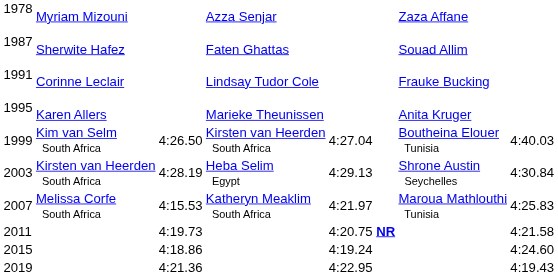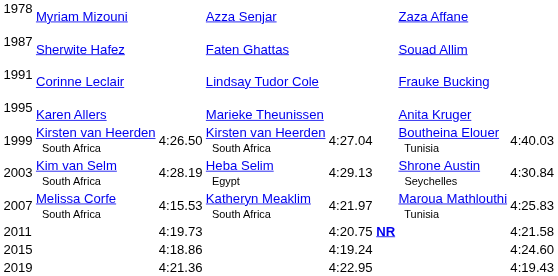1999 | column 2: Kim van Selm South Africa -> Kirsten van Heerden South Africa
2003 | column 2: Kirsten van Heerden South Africa -> Kim van Selm South Africa
